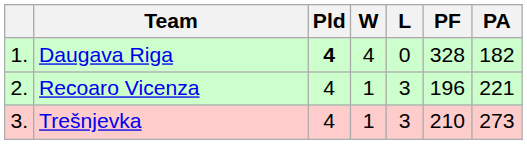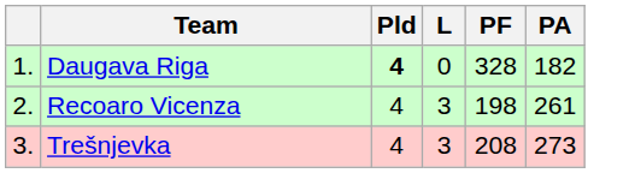- column: W | 4 | 1 | 1
Recoaro Vicenza | PF: 196 -> 198
Recoaro Vicenza | PA: 221 -> 261
Trešnjevka | PF: 210 -> 208
